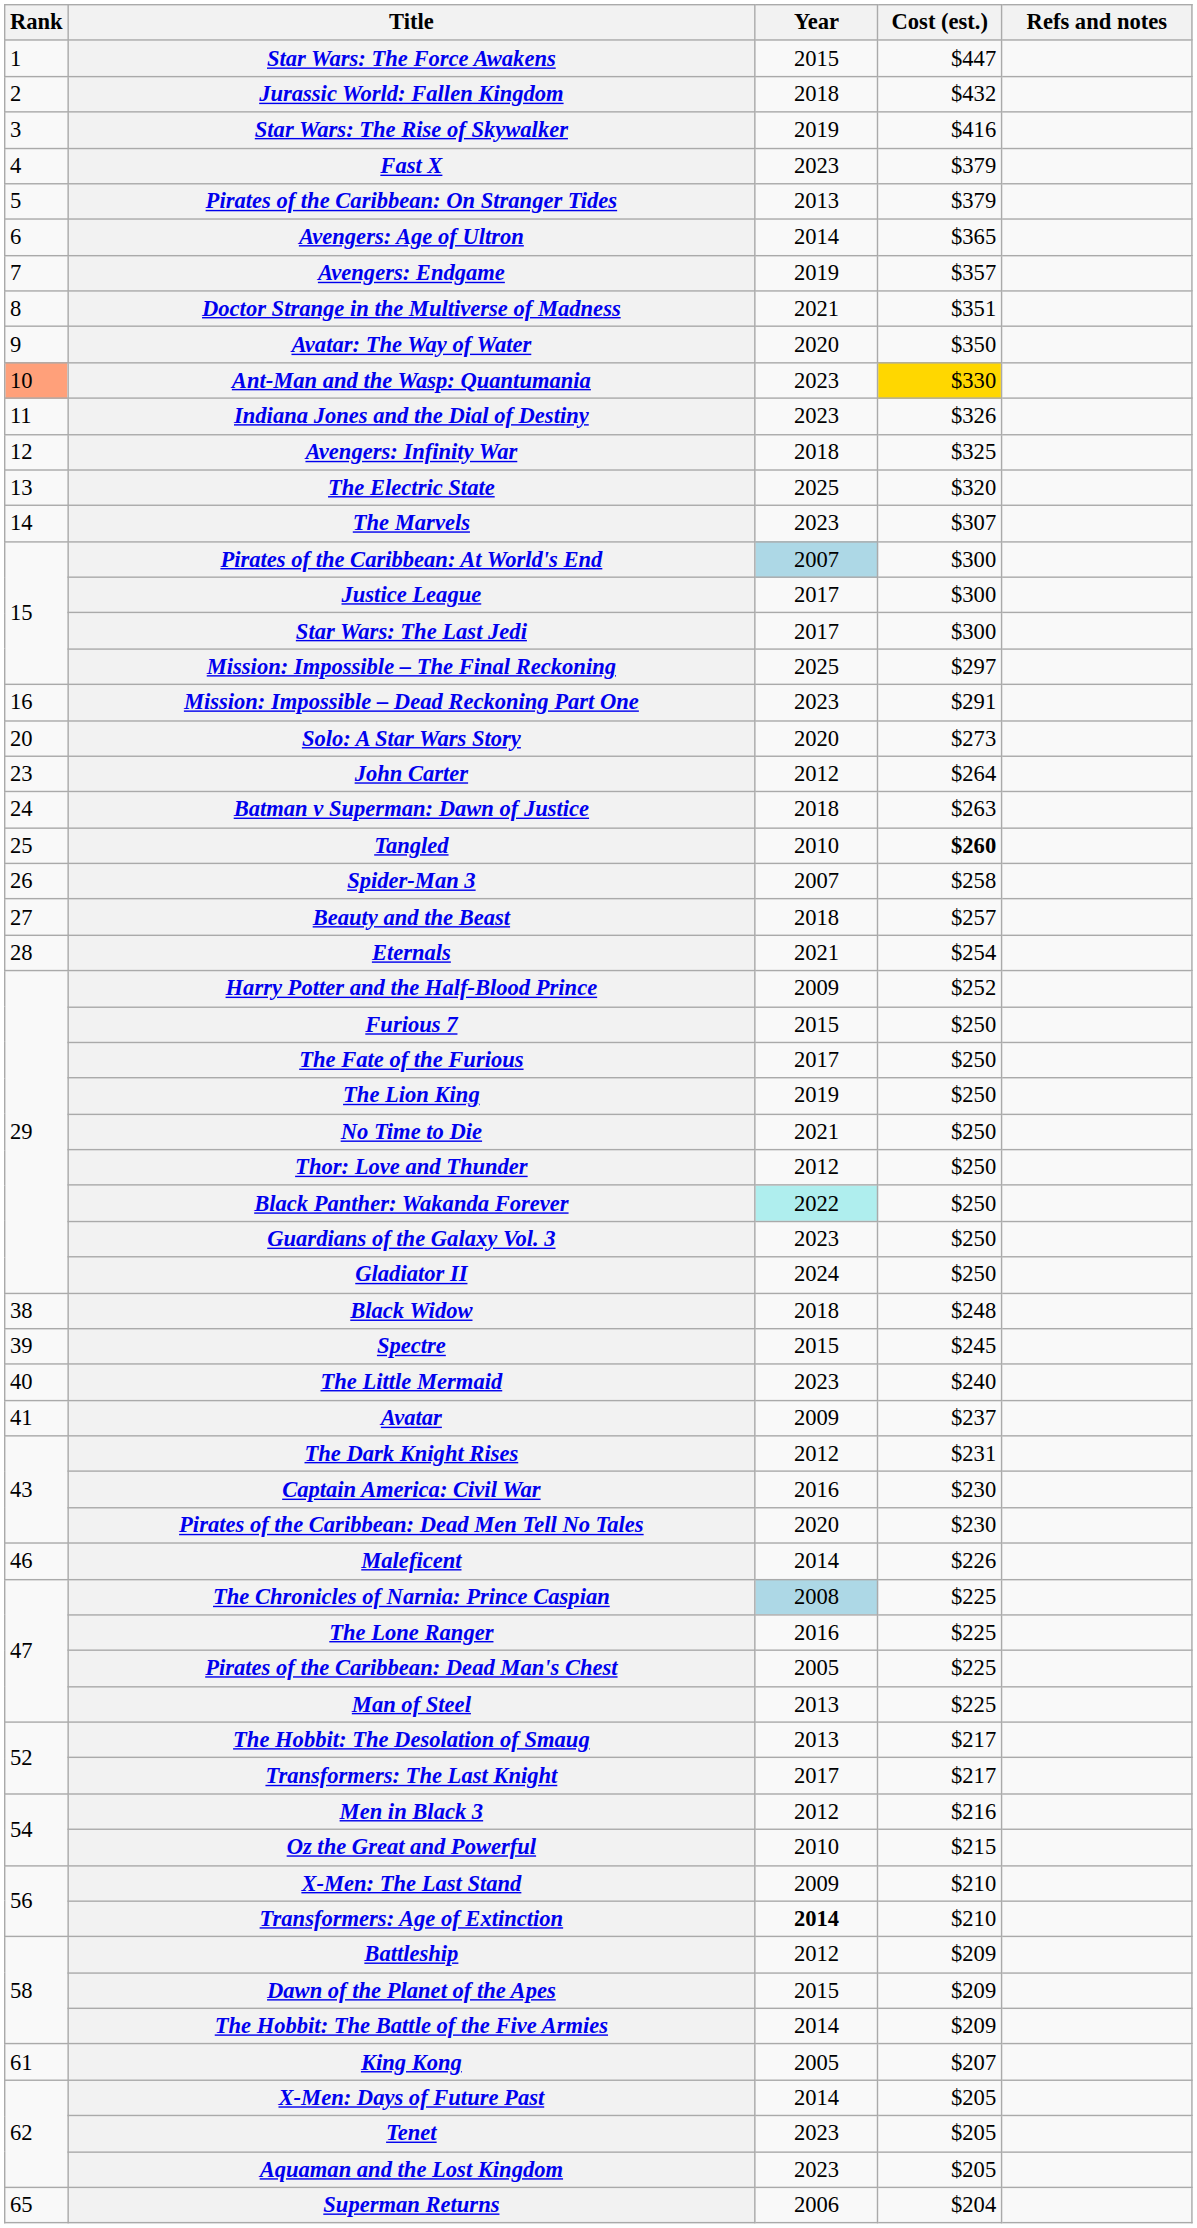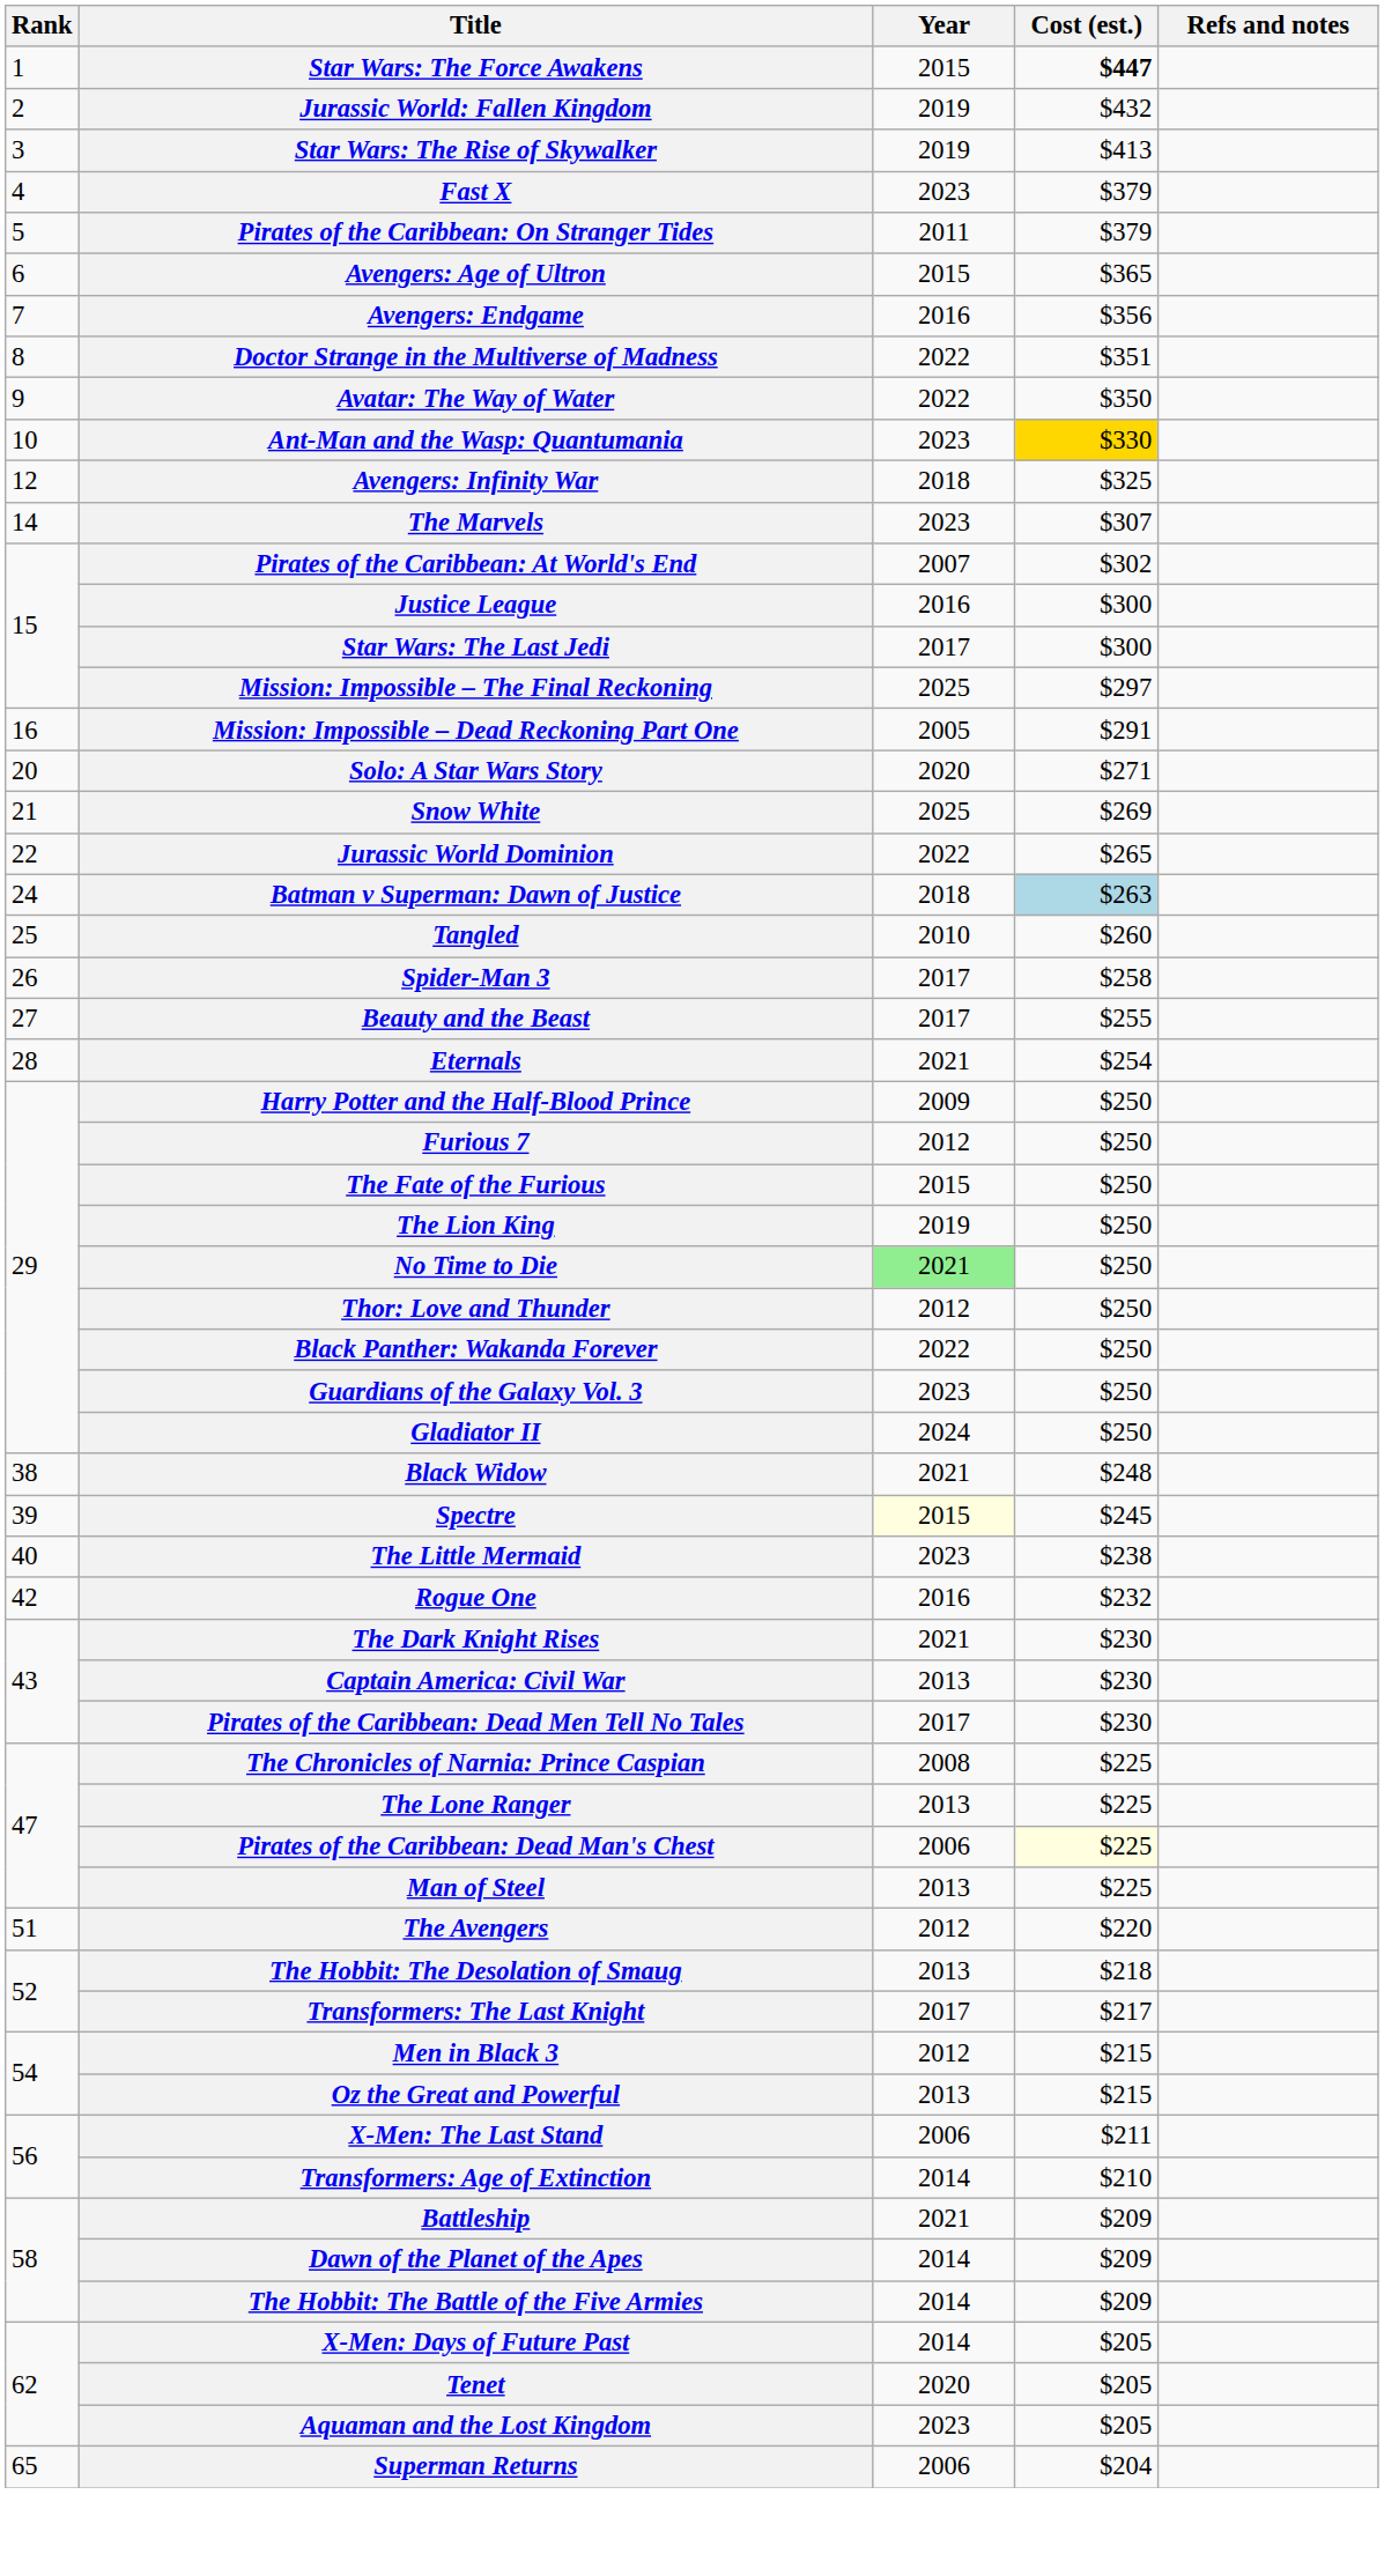Star Wars: The Force Awakens | Cost (est.): normal -> bold
Jurassic World: Fallen Kingdom | Year: 2018 -> 2019
Star Wars: The Rise of Skywalker | Cost (est.): $416 -> $413
Pirates of the Caribbean: On Stranger Tides | Year: 2013 -> 2011
Avengers: Age of Ultron | Year: 2014 -> 2015
Avengers: Endgame | Year: 2019 -> 2016
Avengers: Endgame | Cost (est.): $357 -> $356
Doctor Strange in the Multiverse of Madness | Year: 2021 -> 2022
Avatar: The Way of Water | Year: 2020 -> 2022
Ant-Man and the Wasp: Quantumania | Rank: lightsalmon background -> no background
- row: 11 | Indiana Jones and the Dial of Destiny | 2023 | $326
- row: 13 | The Electric State | 2025 | $320
Pirates of the Caribbean: At World's End | Year: lightblue background -> no background
Pirates of the Caribbean: At World's End | Cost (est.): $300 -> $302
Justice League | Year: 2017 -> 2016
Mission: Impossible – Dead Reckoning Part One | Year: 2023 -> 2005
Solo: A Star Wars Story | Cost (est.): $273 -> $271
+ row: 21 | Snow White | 2025 | $269
+ row: 22 | Jurassic World Dominion | 2022 | $265
- row: 23 | John Carter | 2012 | $264
Batman v Superman: Dawn of Justice | Cost (est.): no background -> lightblue background
Tangled | Cost (est.): bold -> normal
Spider-Man 3 | Year: 2007 -> 2017
Beauty and the Beast | Year: 2018 -> 2017
Beauty and the Beast | Cost (est.): $257 -> $255
Harry Potter and the Half-Blood Prince | Cost (est.): $252 -> $250
Furious 7 | Year: 2015 -> 2012
The Fate of the Furious | Year: 2017 -> 2015
No Time to Die | Year: no background -> lightgreen background
Black Panther: Wakanda Forever | Year: paleturquoise background -> no background
Black Widow | Year: 2018 -> 2021
Spectre | Year: no background -> lightyellow background
The Little Mermaid | Cost (est.): $240 -> $238
- row: 41 | Avatar | 2009 | $237
+ row: 42 | Rogue One | 2016 | $232
The Dark Knight Rises | Year: 2012 -> 2021
The Dark Knight Rises | Cost (est.): $231 -> $230
Captain America: Civil War | Year: 2016 -> 2013
Pirates of the Caribbean: Dead Men Tell No Tales | Year: 2020 -> 2017
- row: 46 | Maleficent | 2014 | $226
The Chronicles of Narnia: Prince Caspian | Year: lightblue background -> no background
The Lone Ranger | Year: 2016 -> 2013
Pirates of the Caribbean: Dead Man's Chest | Year: 2005 -> 2006
Pirates of the Caribbean: Dead Man's Chest | Cost (est.): no background -> lightyellow background
+ row: 51 | The Avengers | 2012 | $220
The Hobbit: The Desolation of Smaug | Cost (est.): $217 -> $218
Men in Black 3 | Cost (est.): $216 -> $215
Oz the Great and Powerful | Year: 2010 -> 2013
X-Men: The Last Stand | Year: 2009 -> 2006
X-Men: The Last Stand | Cost (est.): $210 -> $211
Transformers: Age of Extinction | Year: bold -> normal
Battleship | Year: 2012 -> 2021
Dawn of the Planet of the Apes | Year: 2015 -> 2014
- row: 61 | King Kong | 2005 | $207
Tenet | Year: 2023 -> 2020
